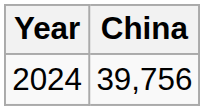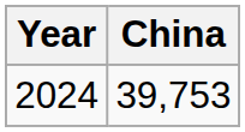2024 | China: 39,756 -> 39,753
